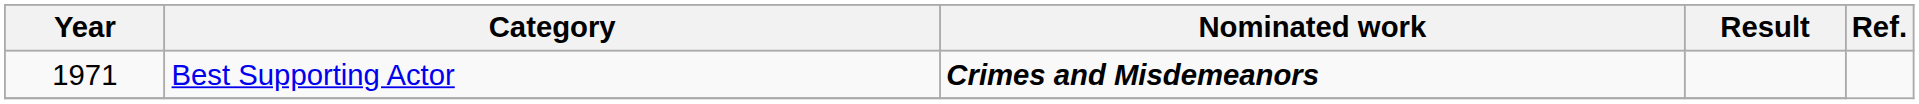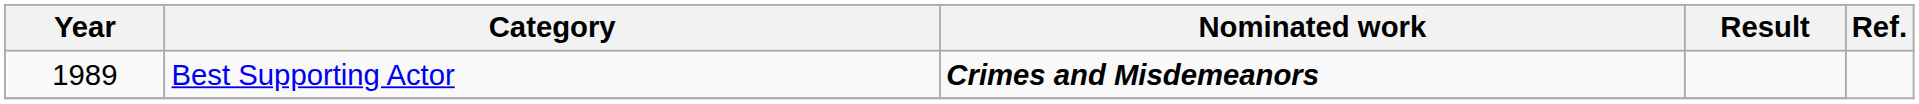Best Supporting Actor | Year: 1971 -> 1989
